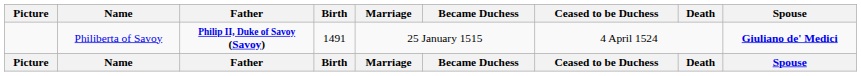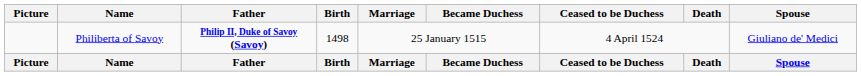Philiberta of Savoy | Birth: 1491 -> 1498
Philiberta of Savoy | Spouse: bold -> normal
